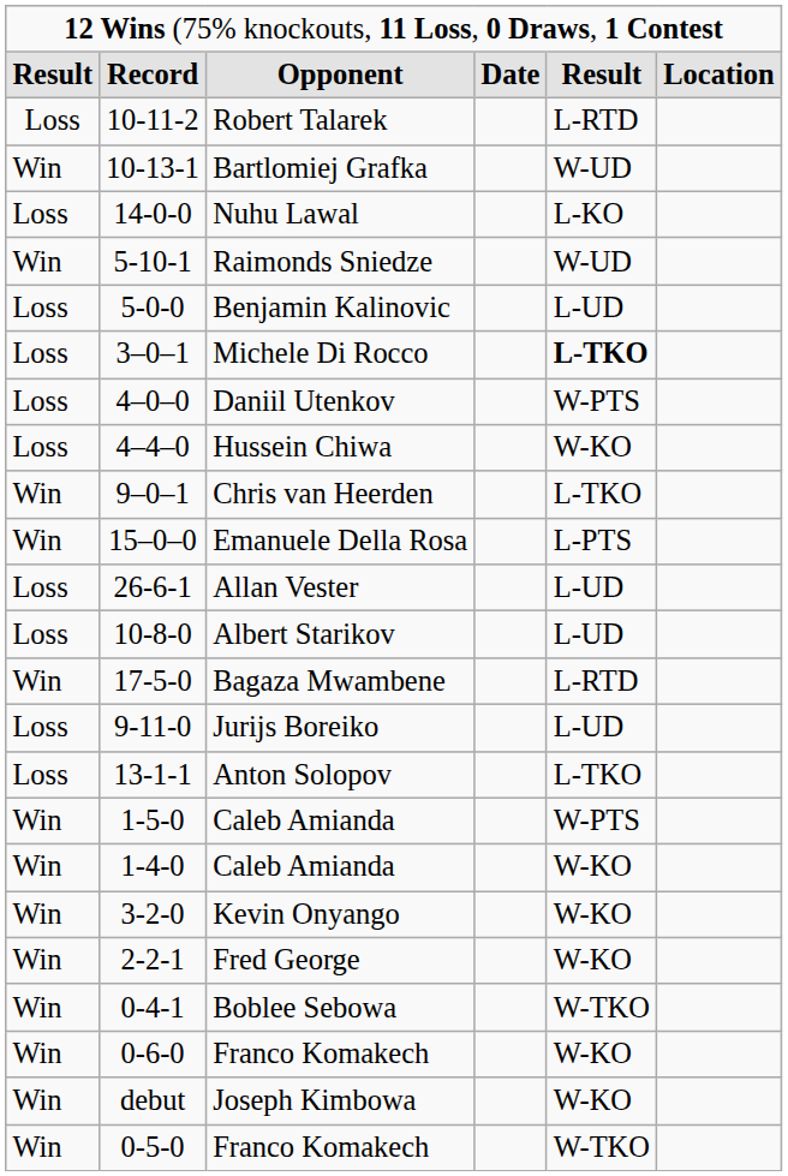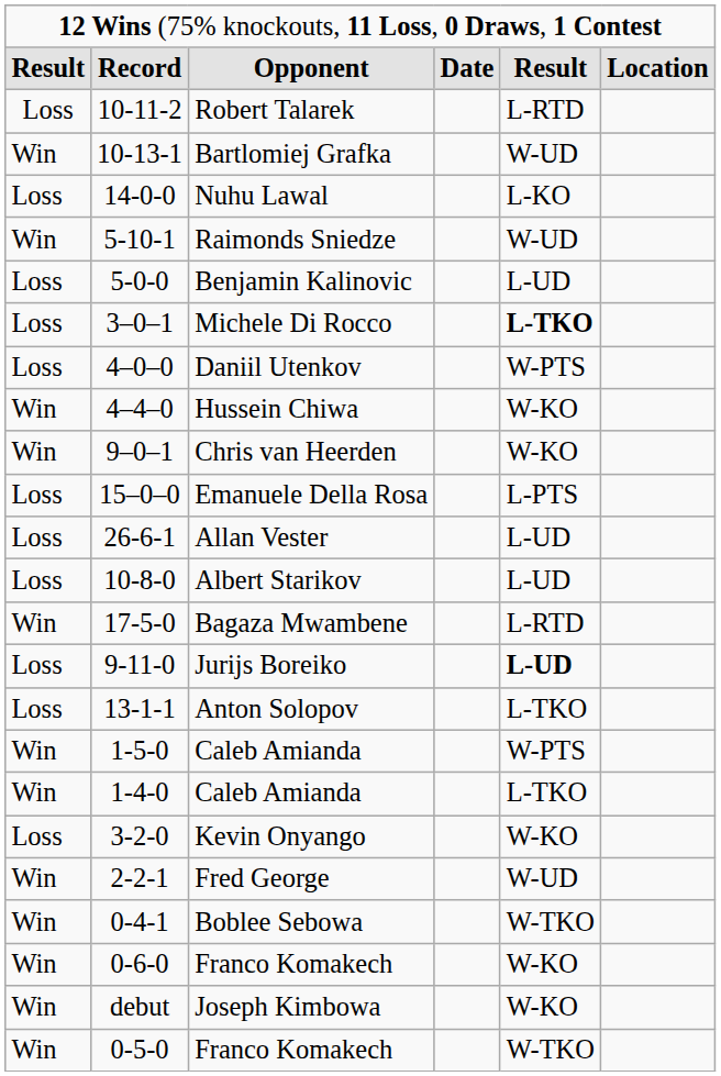Hussein Chiwa | column 1: Loss -> Win
Chris van Heerden | column 5: L-TKO -> W-KO
Emanuele Della Rosa | column 1: Win -> Loss
Jurijs Boreiko | column 5: normal -> bold
1-4-0 / Caleb Amianda | column 5: W-KO -> L-TKO
Kevin Onyango | column 1: Win -> Loss
Fred George | column 5: W-KO -> W-UD
